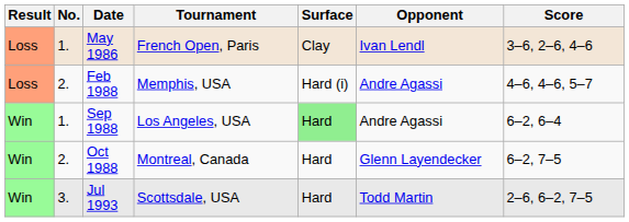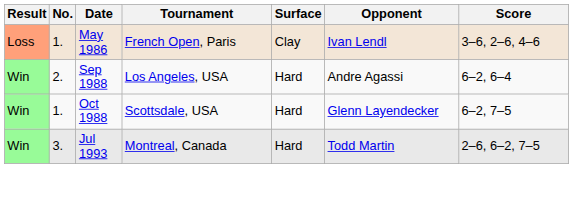- row: Loss | 2. | Feb 1988 | Memphis, USA | Hard (i) | Andre Agassi | 4–6, 4–6, 5–7
Sep 1988 | No.: 1. -> 2.
Sep 1988 | Surface: lightgreen background -> no background
Oct 1988 | No.: 2. -> 1.
Oct 1988 | Tournament: Montreal, Canada -> Scottsdale, USA
Jul 1993 | Tournament: Scottsdale, USA -> Montreal, Canada
